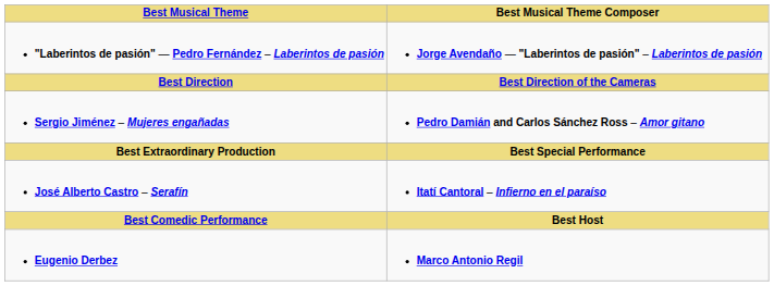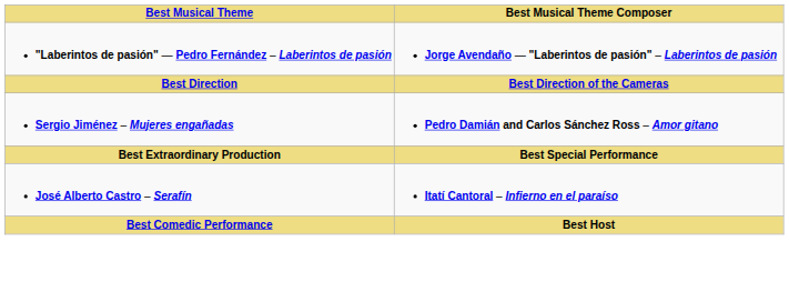- row: Eugenio Derbez | Marco Antonio Regil
